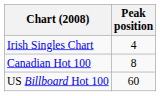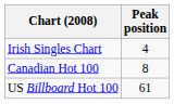US Billboard Hot 100 | Peak position: 60 -> 61
